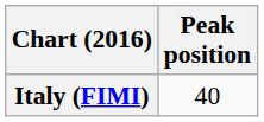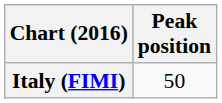Italy (FIMI) | Peak position: 40 -> 50
